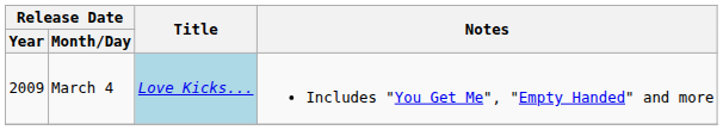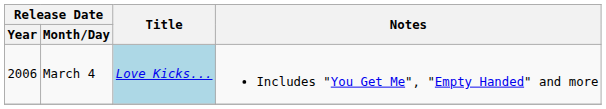March 4 | Release Date / Year: 2009 -> 2006
